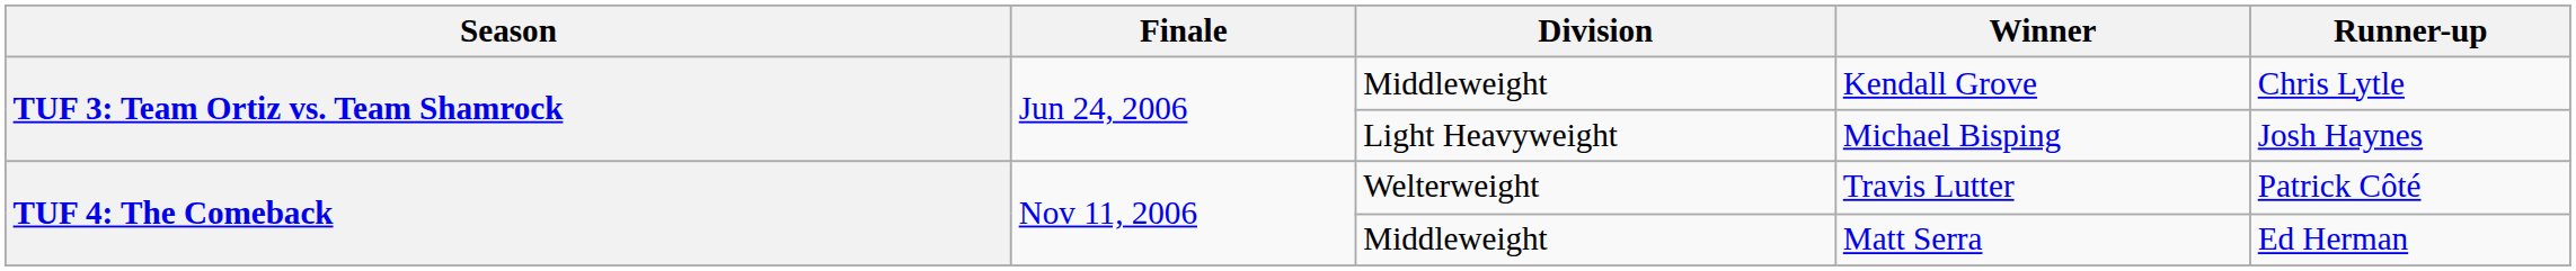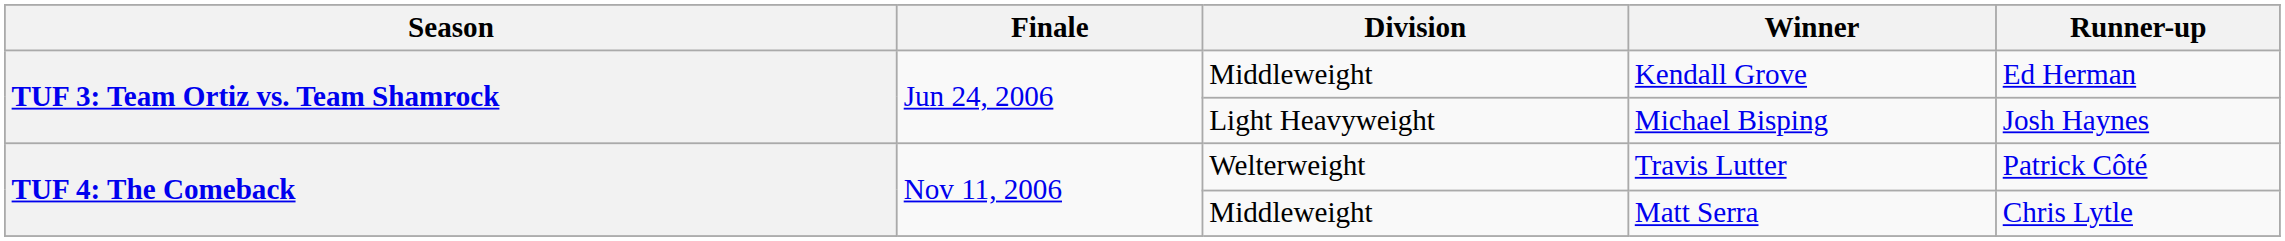Kendall Grove | Runner-up: Chris Lytle -> Ed Herman
Matt Serra | Runner-up: Ed Herman -> Chris Lytle
